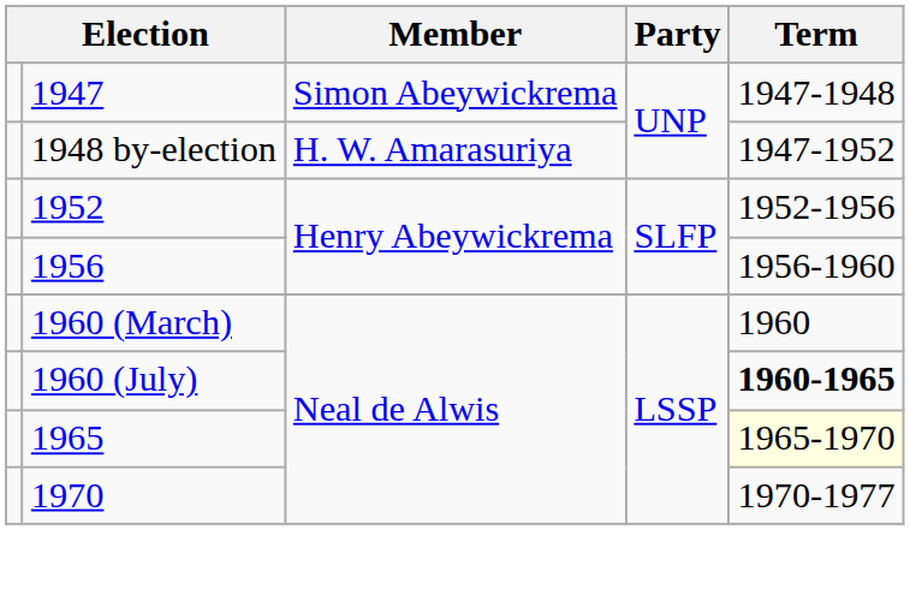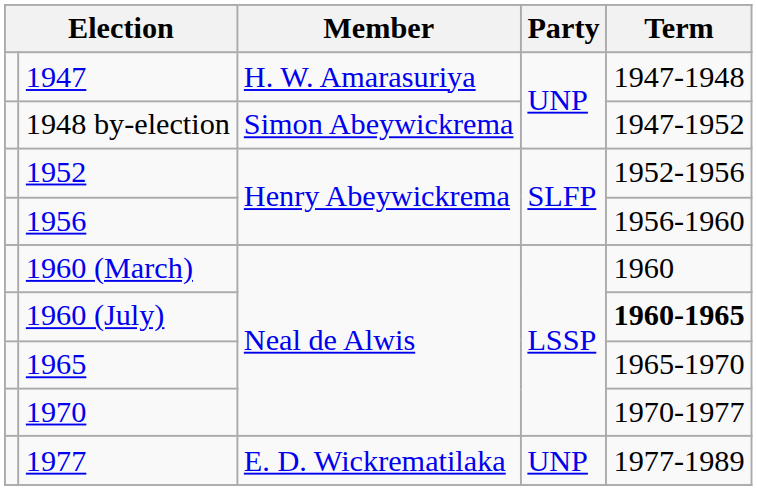1947 | Member: Simon Abeywickrema -> H. W. Amarasuriya
1948 by-election | Member: H. W. Amarasuriya -> Simon Abeywickrema
1965 | Term: lightyellow background -> no background
+ row: 1977 | E. D. Wickrematilaka | UNP | 1977-1989
